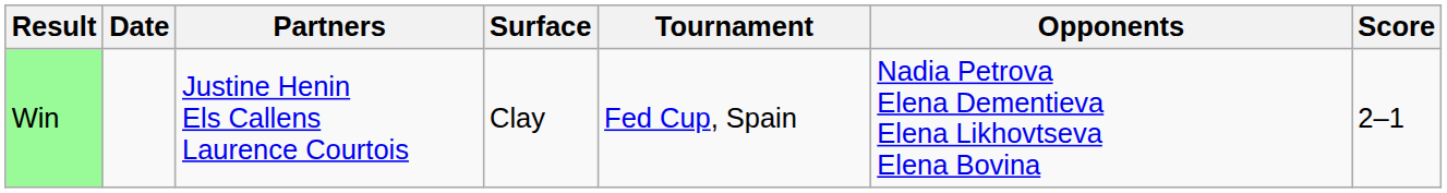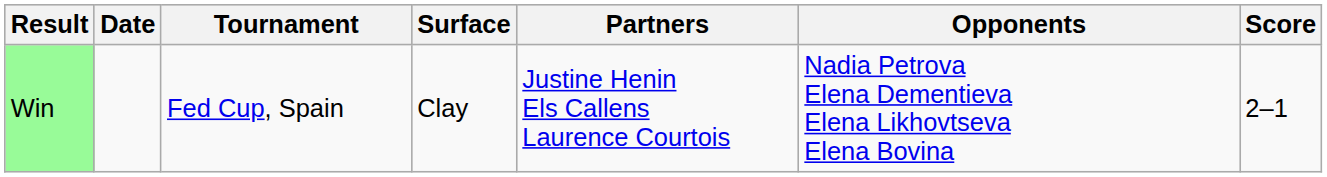columns swapped: Tournament <-> Partners
